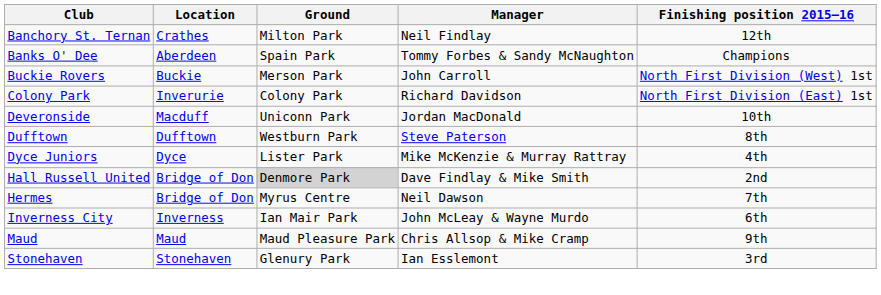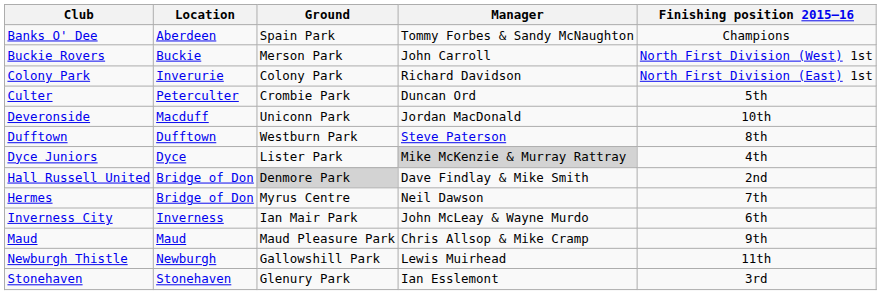- row: Banchory St. Ternan | Crathes | Milton Park | Neil Findlay | 12th
+ row: Culter | Peterculter | Crombie Park | Duncan Ord | 5th
Dyce Juniors | Manager: no background -> lightgrey background
+ row: Newburgh Thistle | Newburgh | Gallowshill Park | Lewis Muirhead | 11th
